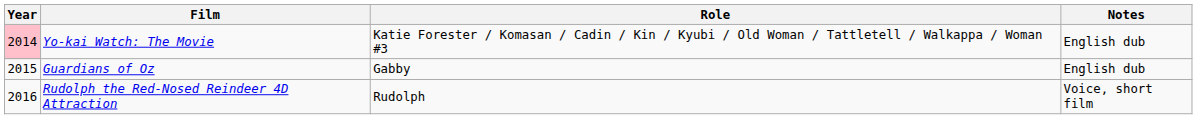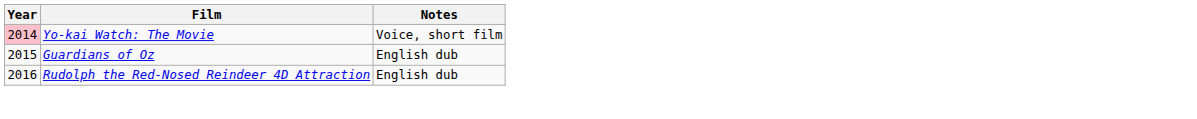- column: Role | Katie Forester / Komasan / Cadin / Kin / Kyubi / Old Woman / Tattletell / Walkappa / Woman #3 | Gabby | Rudolph
Yo-kai Watch: The Movie | Notes: English dub -> Voice, short film
Rudolph the Red-Nosed Reindeer 4D Attraction | Notes: Voice, short film -> English dub
